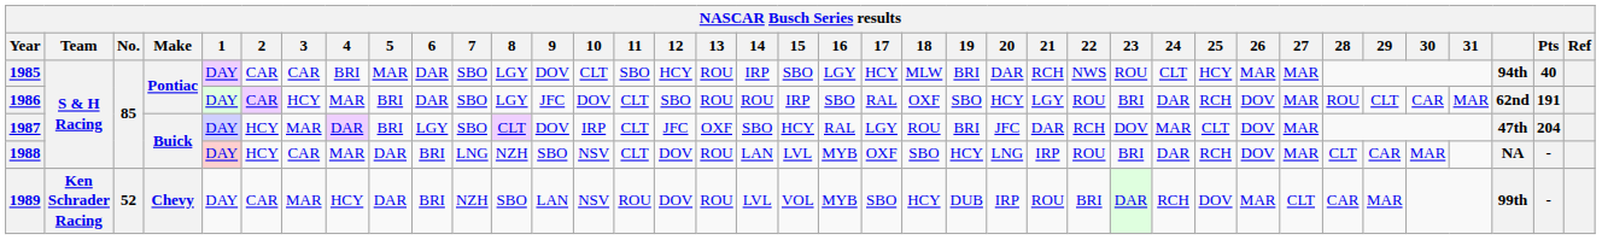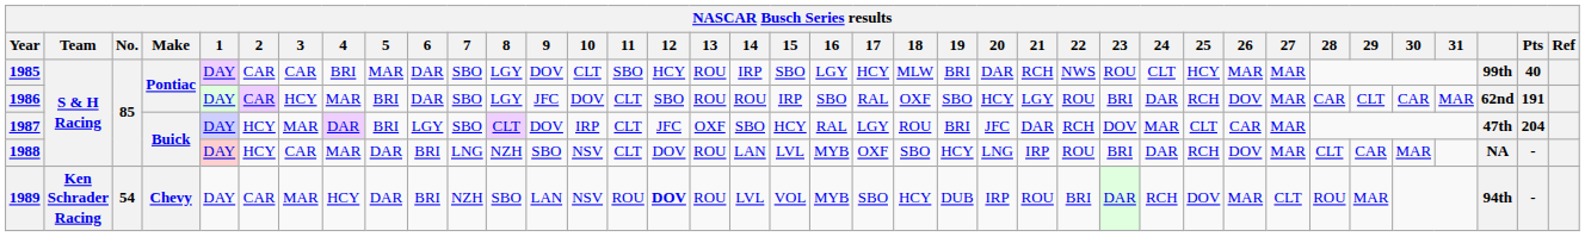1985 | column 36: 94th -> 99th
1986 | 28: ROU -> CAR
1987 | 26: DOV -> CAR
1989 | No.: 52 -> 54
1989 | 12: normal -> bold
1989 | 28: CAR -> ROU
1989 | column 36: 99th -> 94th
